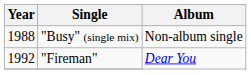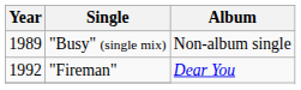"Busy" (single mix) | Year: 1988 -> 1989
